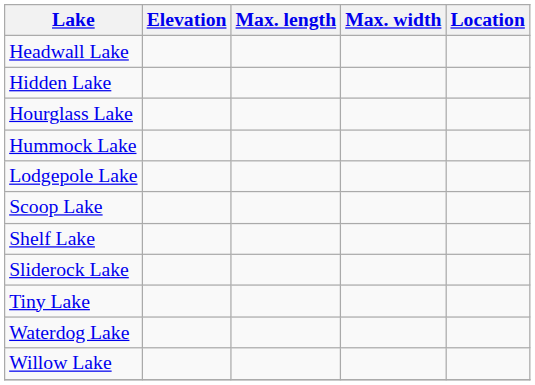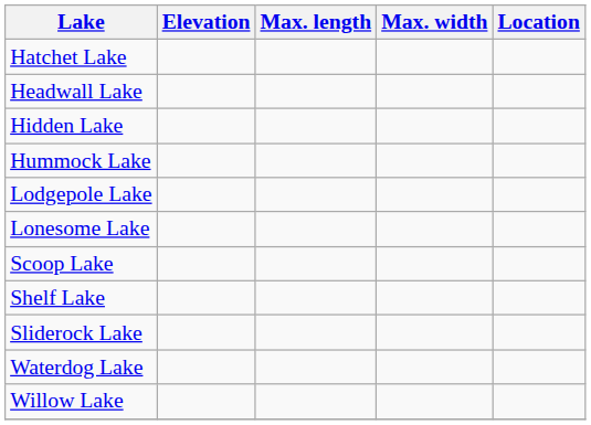+ row: Hatchet Lake
- row: Hourglass Lake
+ row: Lonesome Lake
- row: Tiny Lake
